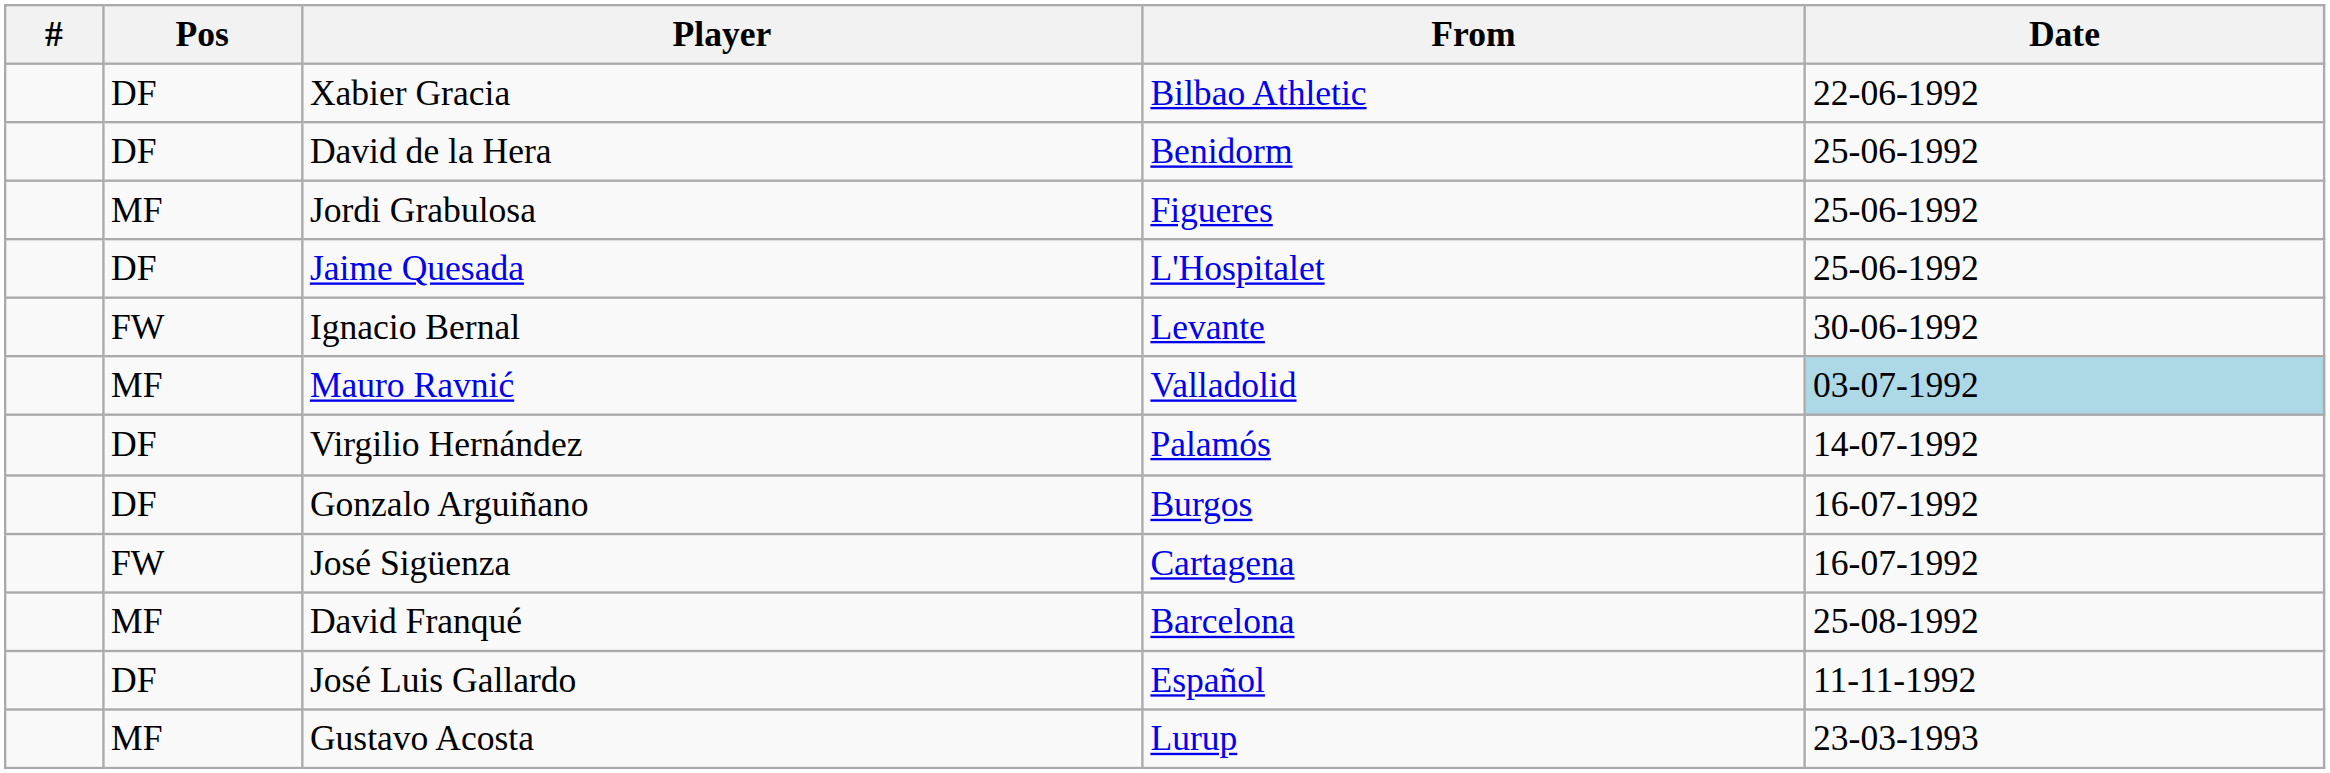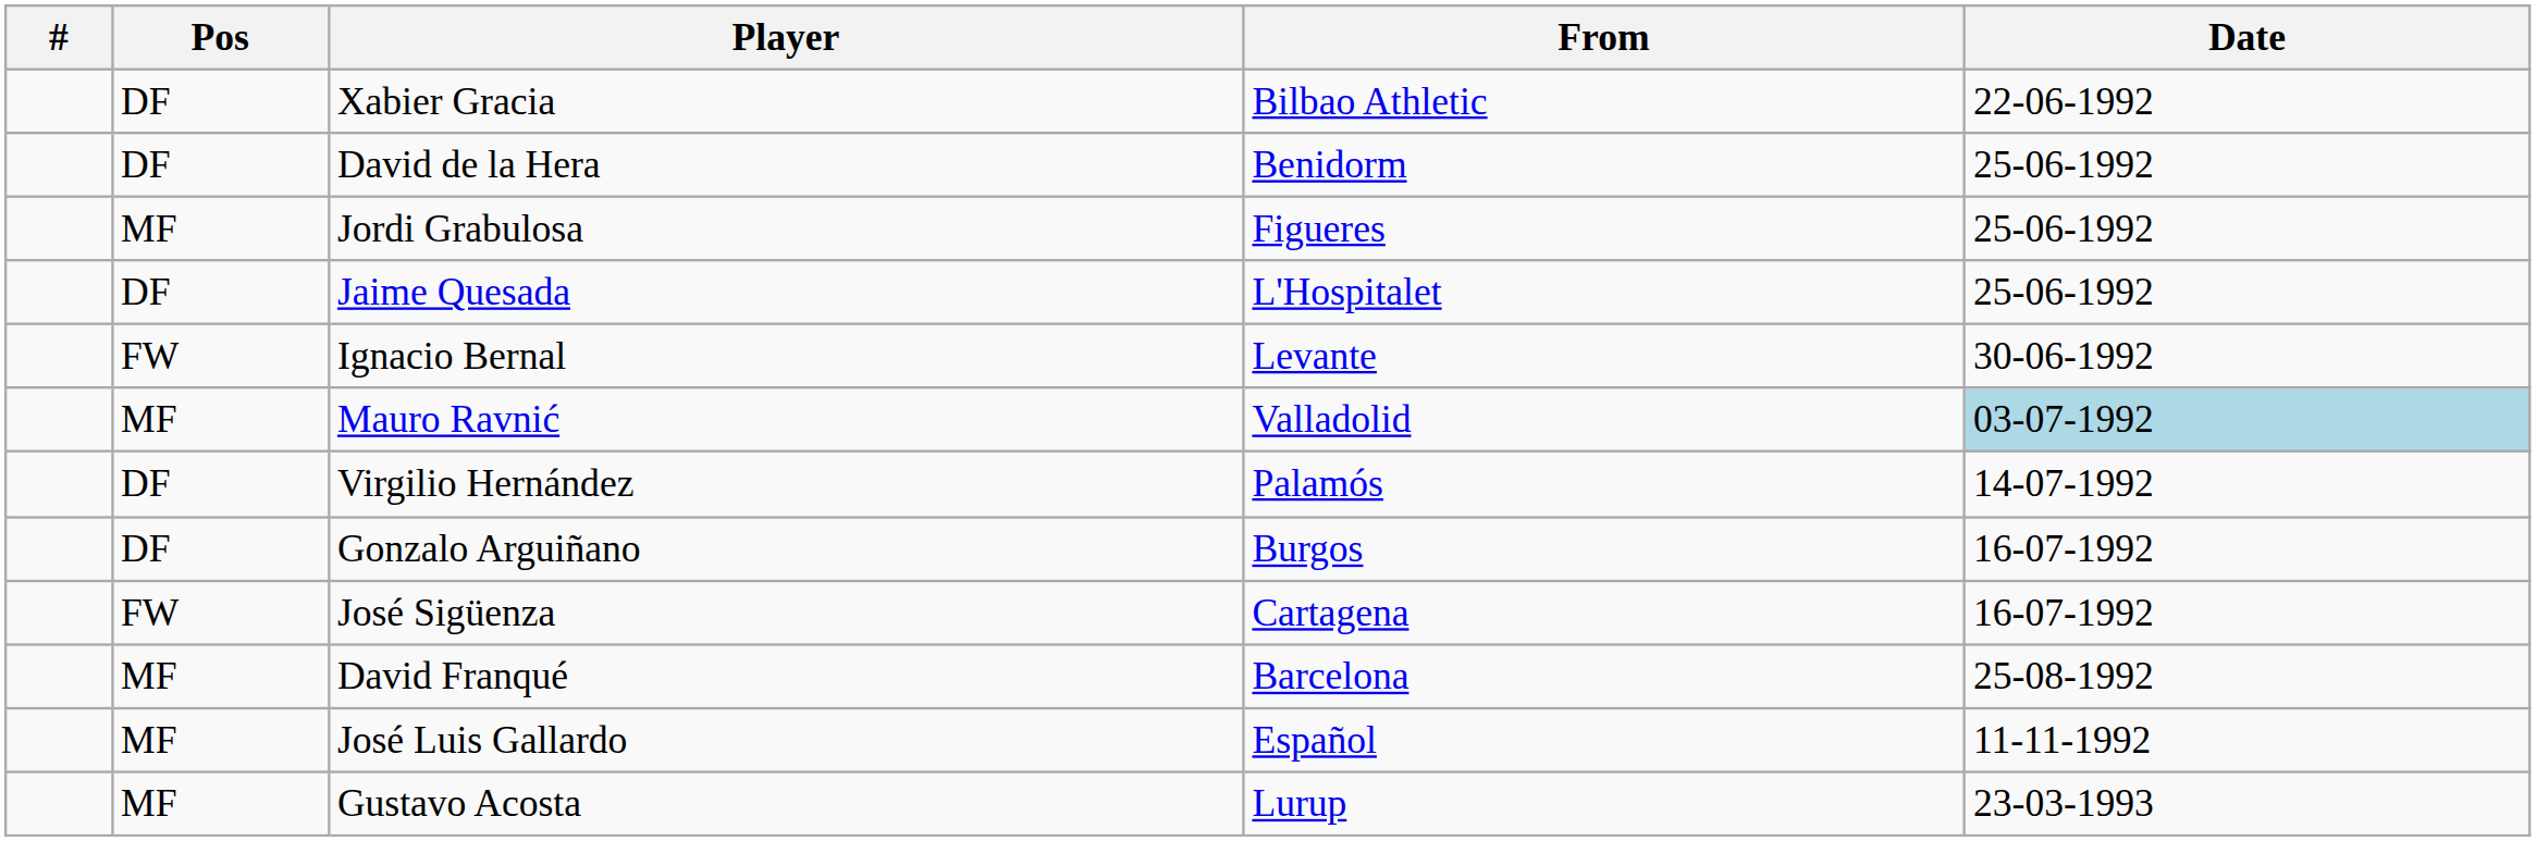José Luis Gallardo | Pos: DF -> MF
